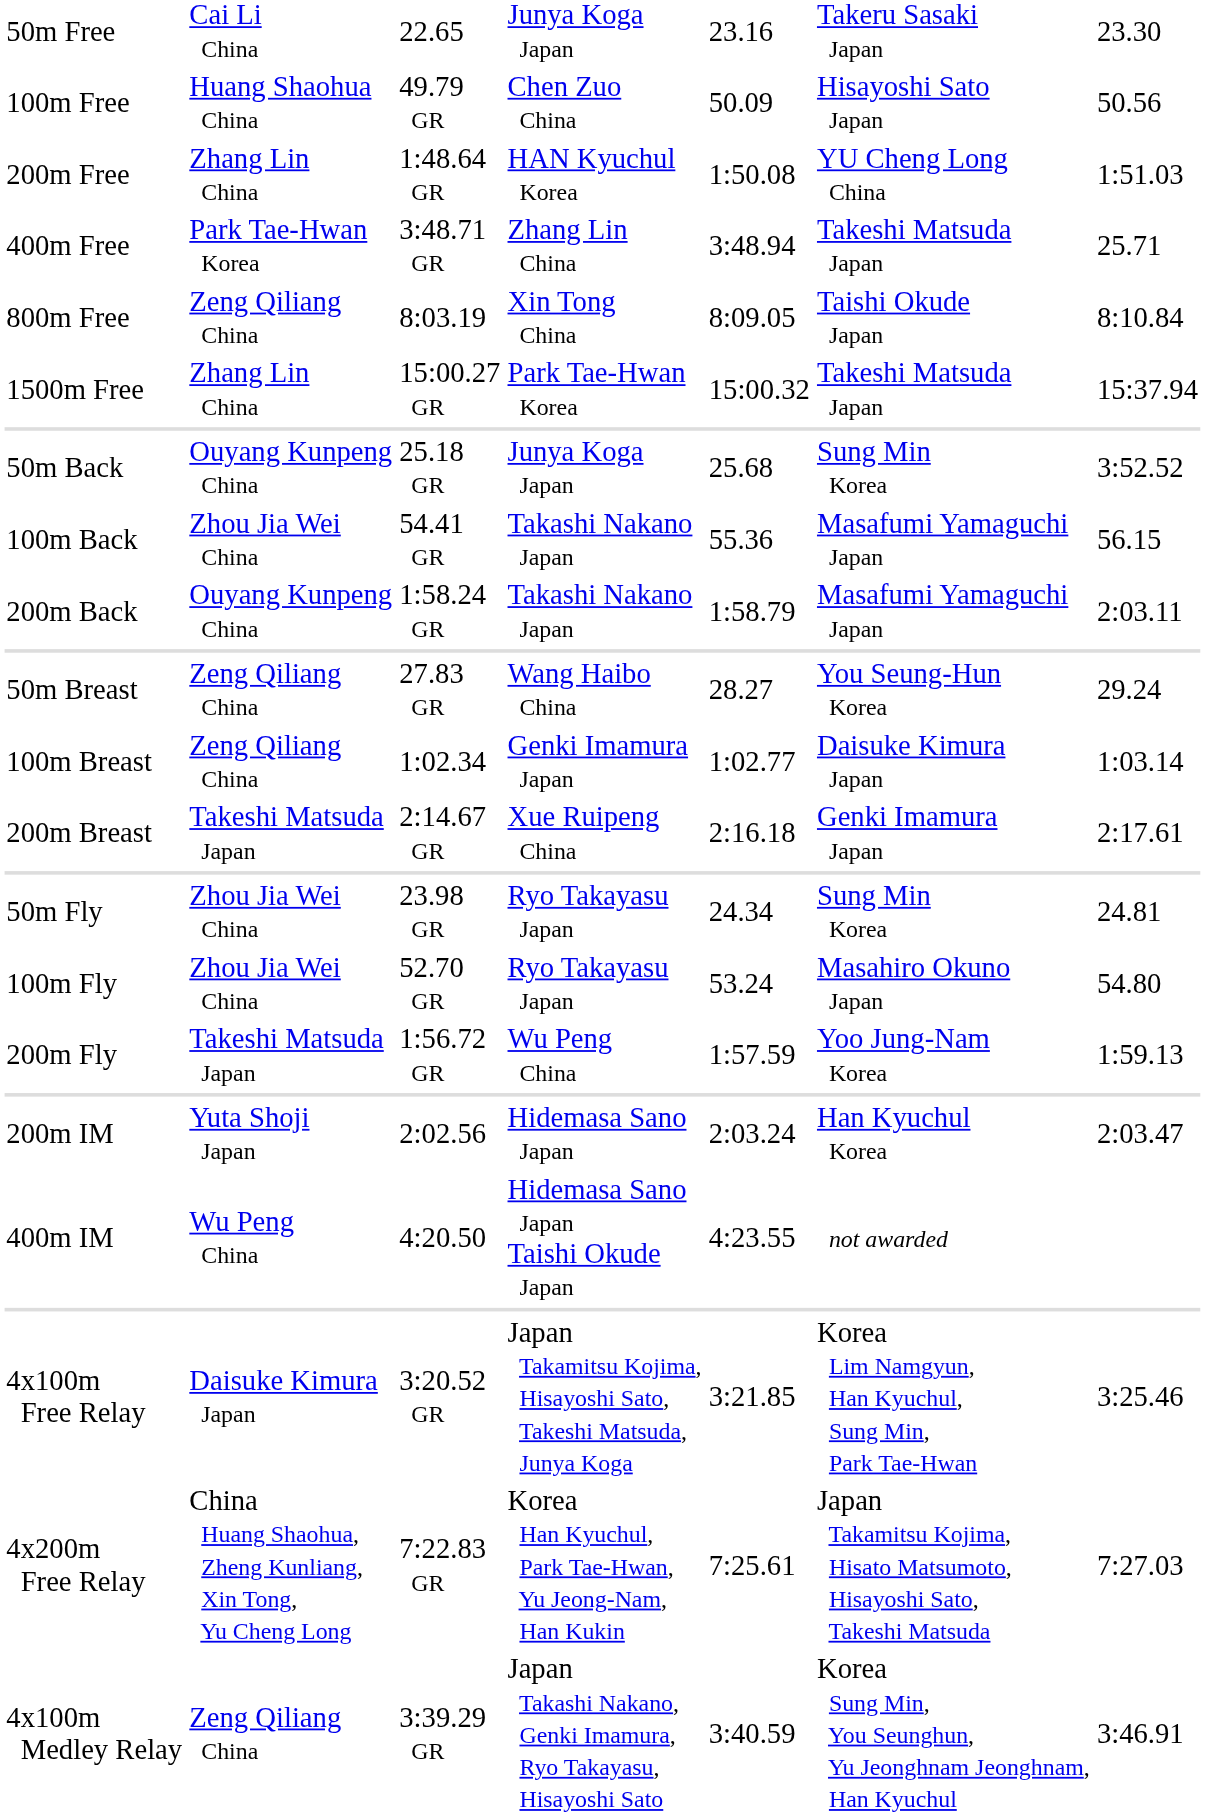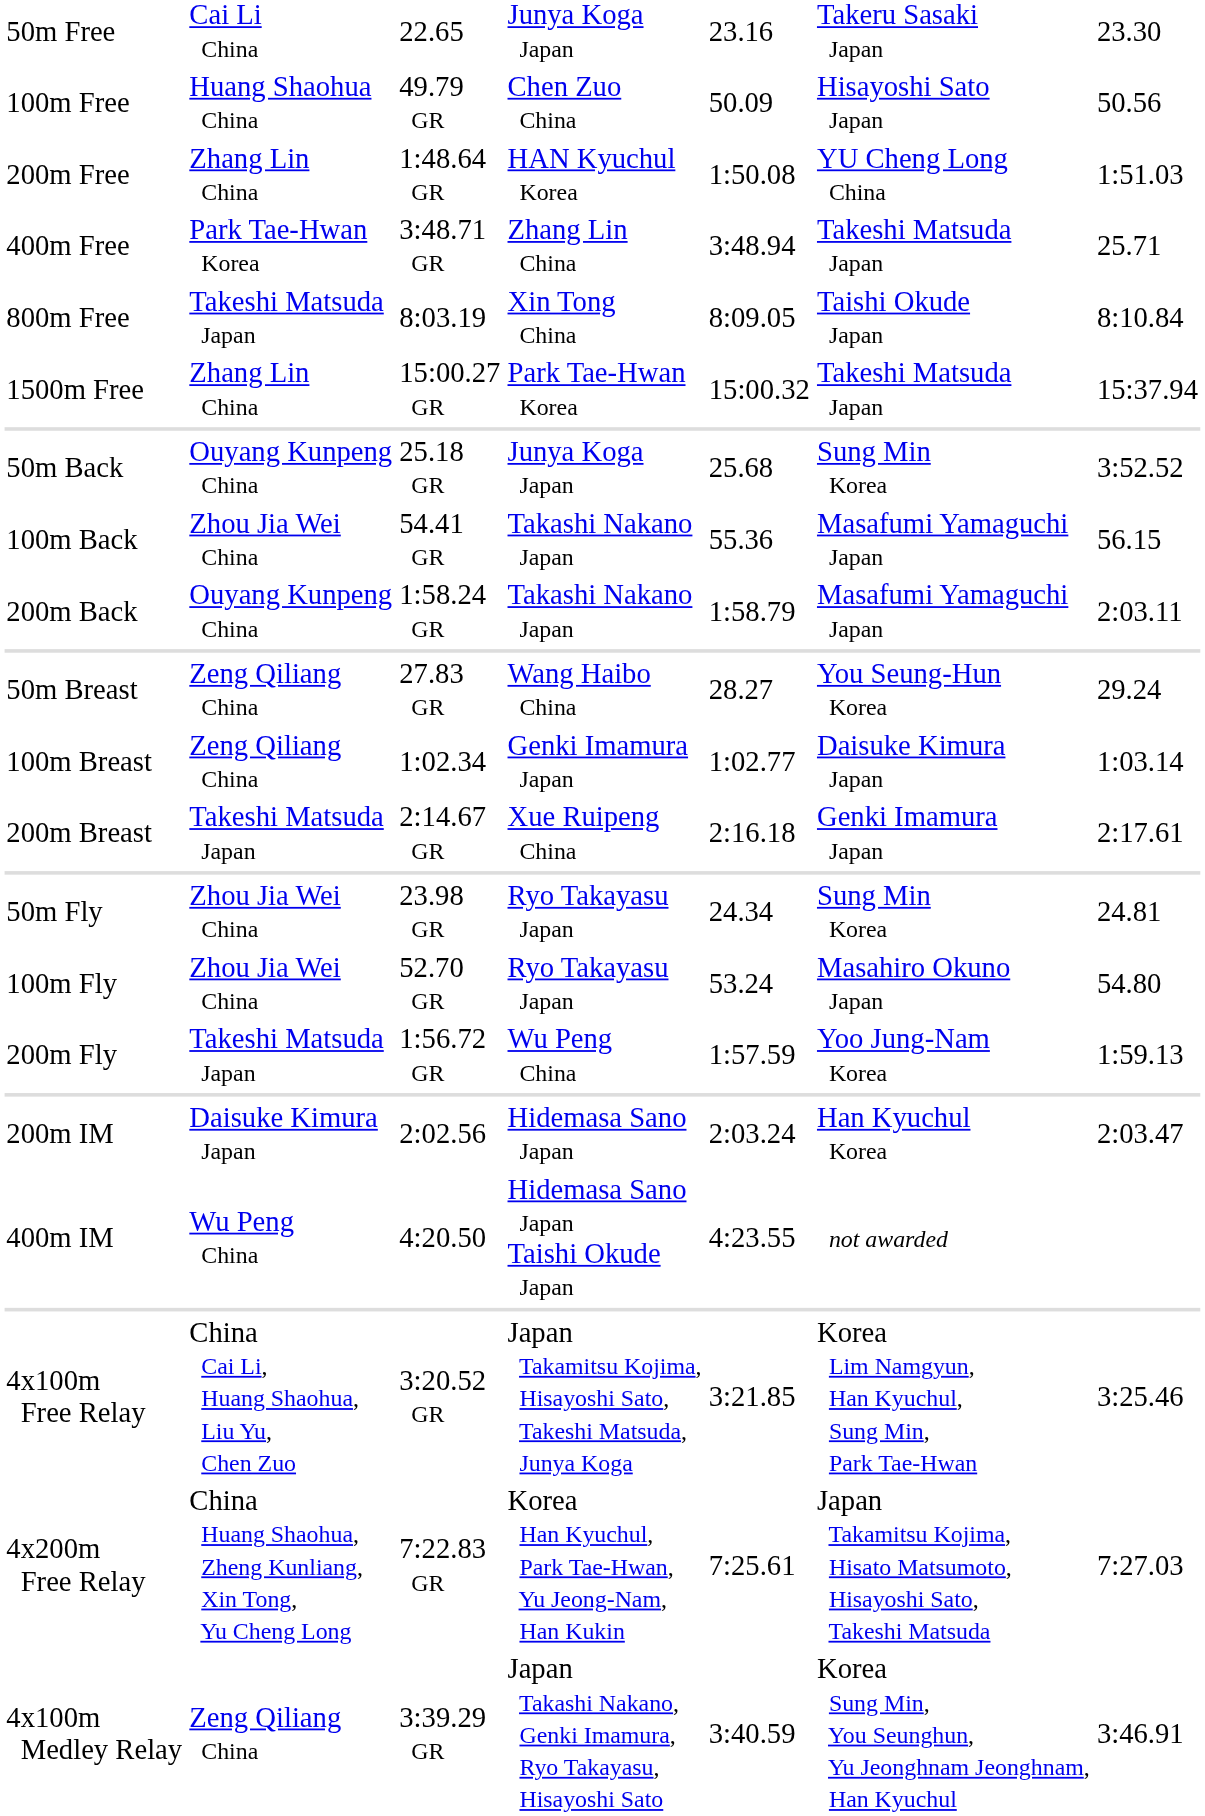800m Free | column 2: Zeng Qiliang China -> Takeshi Matsuda Japan
200m IM | column 2: Yuta Shoji Japan -> Daisuke Kimura Japan
4x100m Free Relay | column 2: Daisuke Kimura Japan -> China Cai Li, Huang Shaohua, Liu Yu, Chen Zuo
